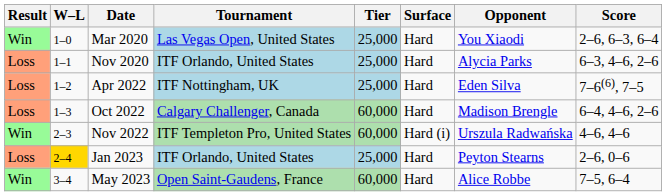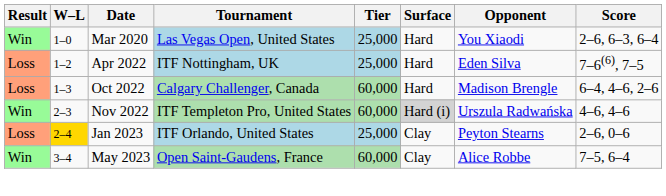- row: Loss | 1–1 | Nov 2020 | ITF Orlando, United States | 25,000 | Hard | Alycia Parks | 6–3, 4–6, 2–6
Nov 2022 | Surface: no background -> lightgrey background
Jan 2023 | Surface: Hard -> Clay
May 2023 | Surface: Hard -> Clay
